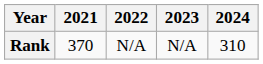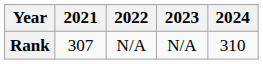Rank | 2021: 370 -> 307
